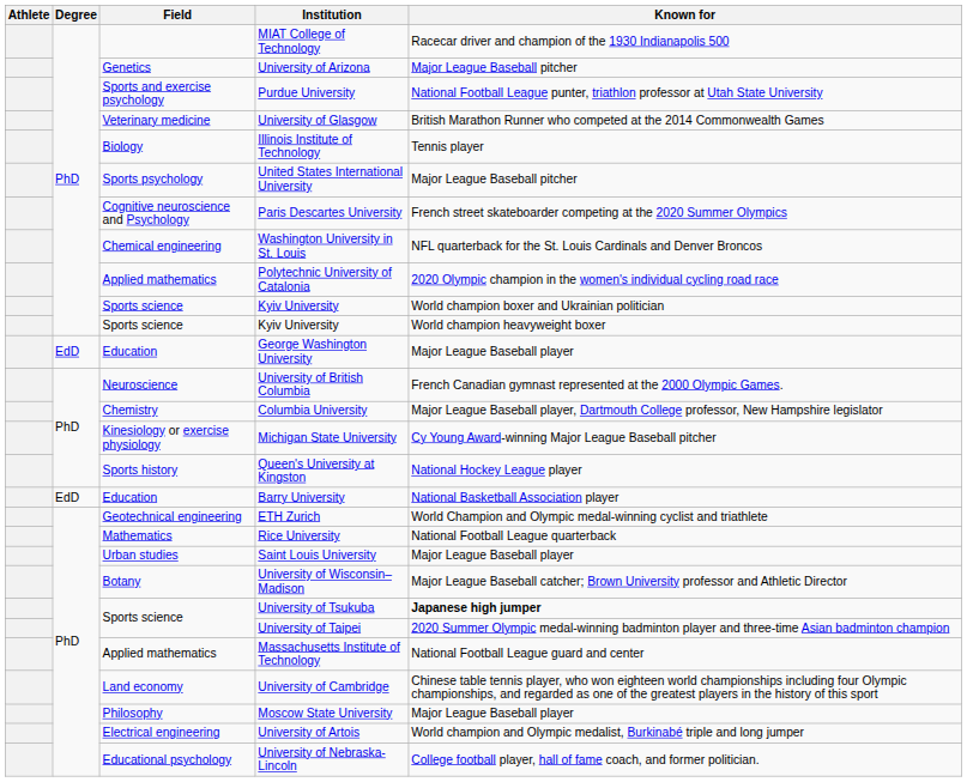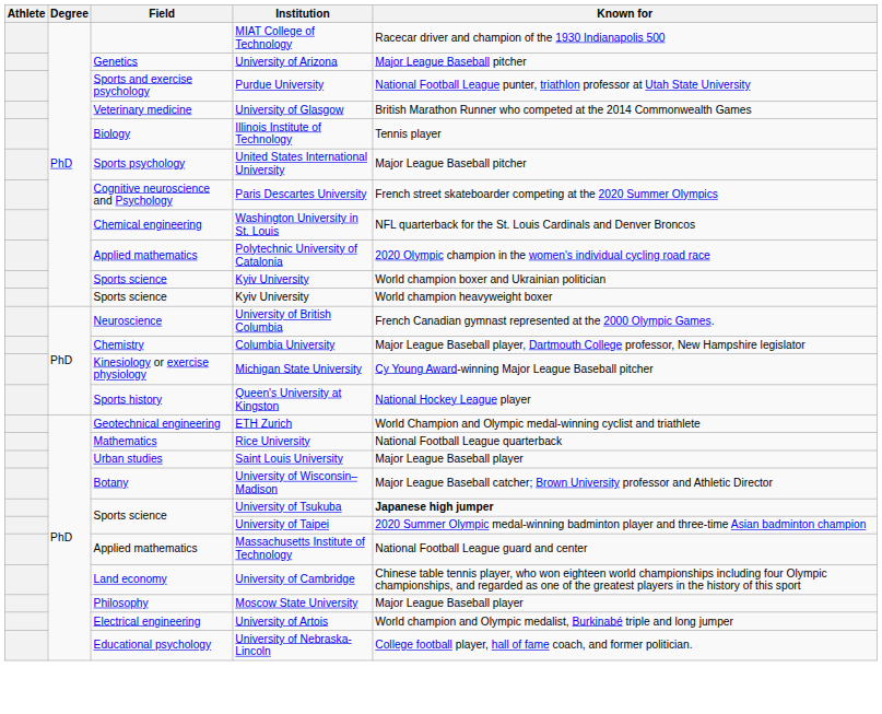- row: EdD | Education | George Washington University | Major League Baseball player
- row: EdD | Education | Barry University | National Basketball Association player
